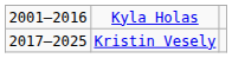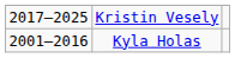rows swapped: Kyla Holas <-> Kristin Vesely
